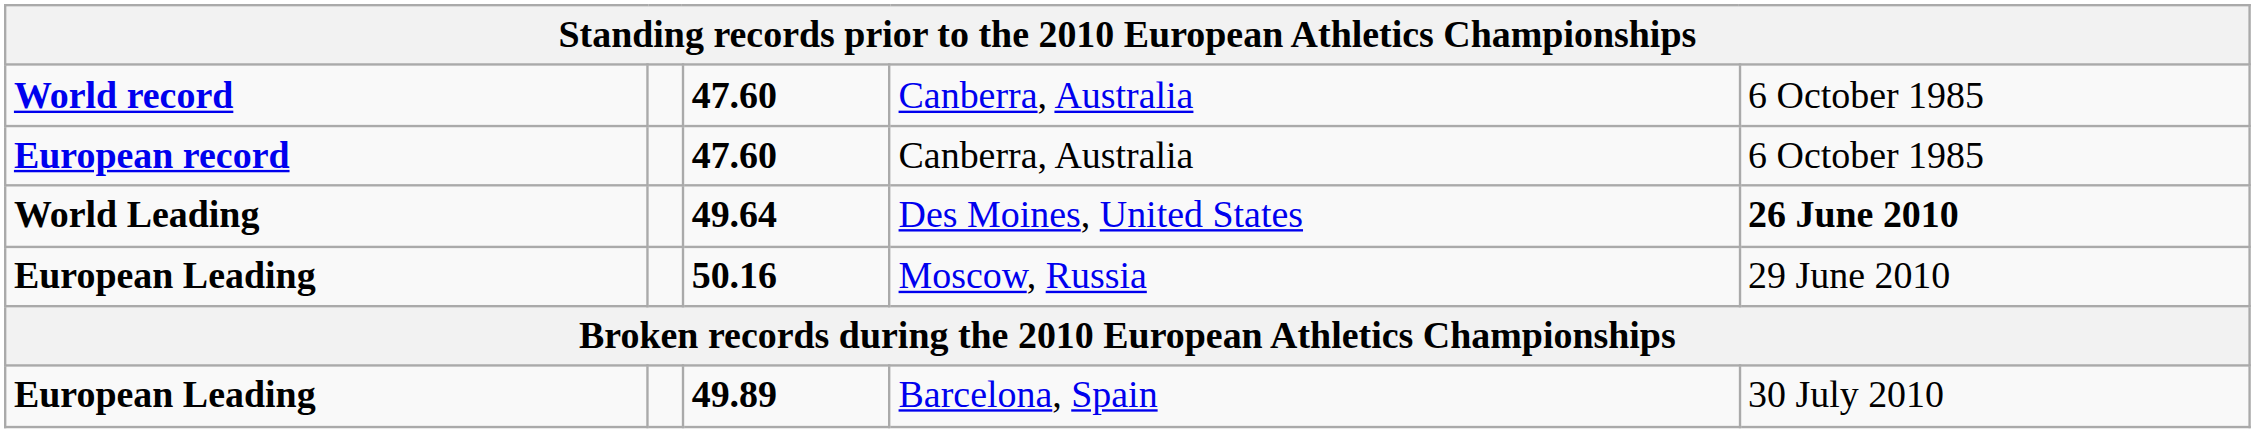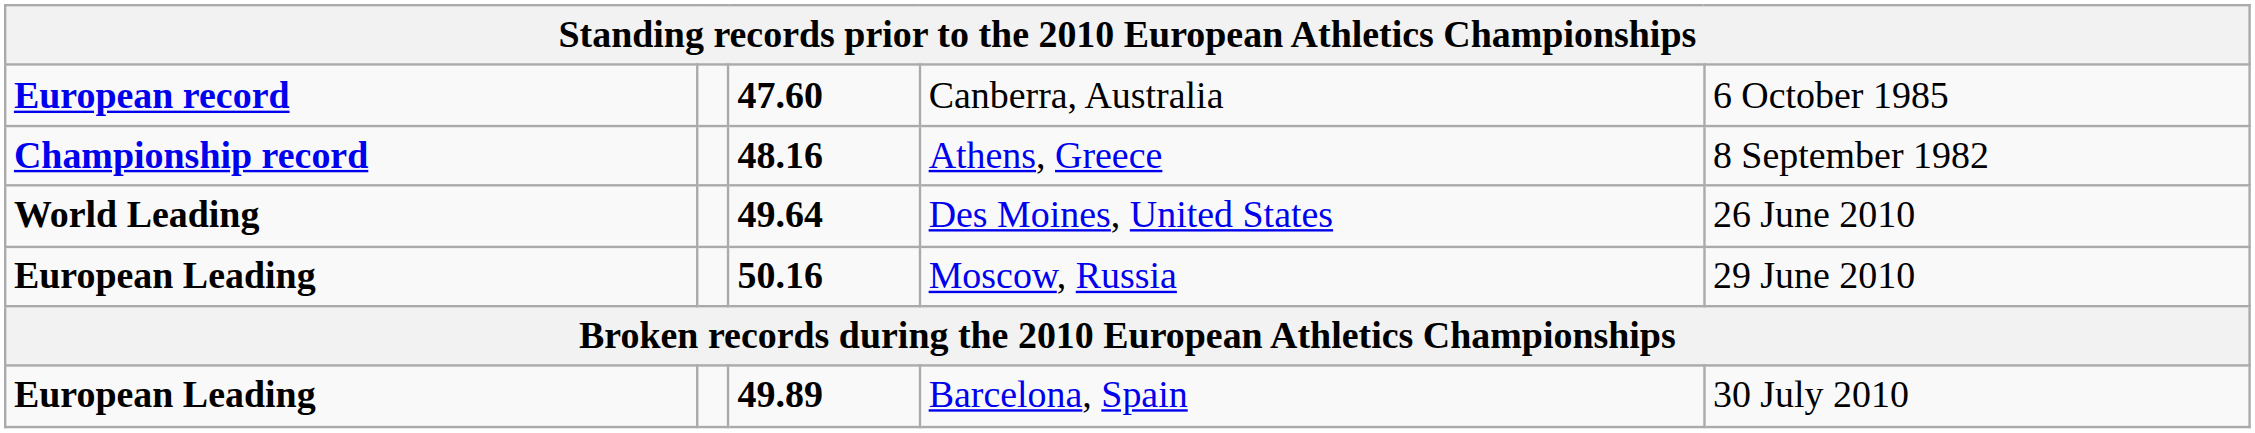- row: World record | 47.60 | Canberra, Australia | 6 October 1985
+ row: Championship record | 48.16 | Athens, Greece | 8 September 1982
World Leading | column 5: bold -> normal
